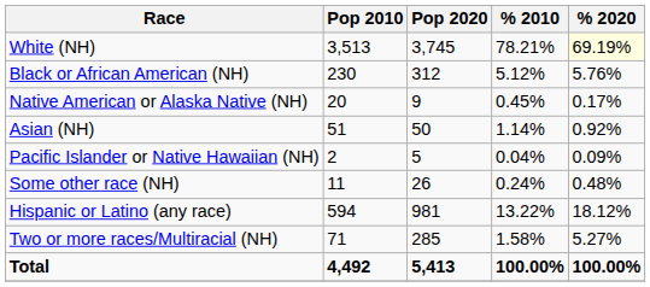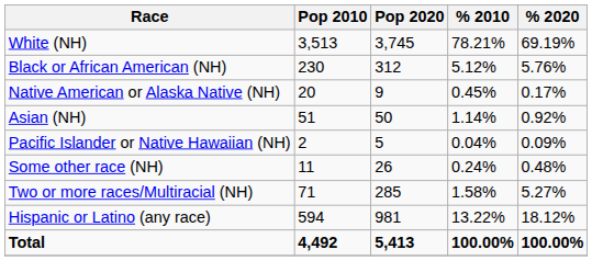White (NH) | % 2020: lightyellow background -> no background
rows swapped: Two or more races/Multiracial (NH) <-> Hispanic or Latino (any race)
